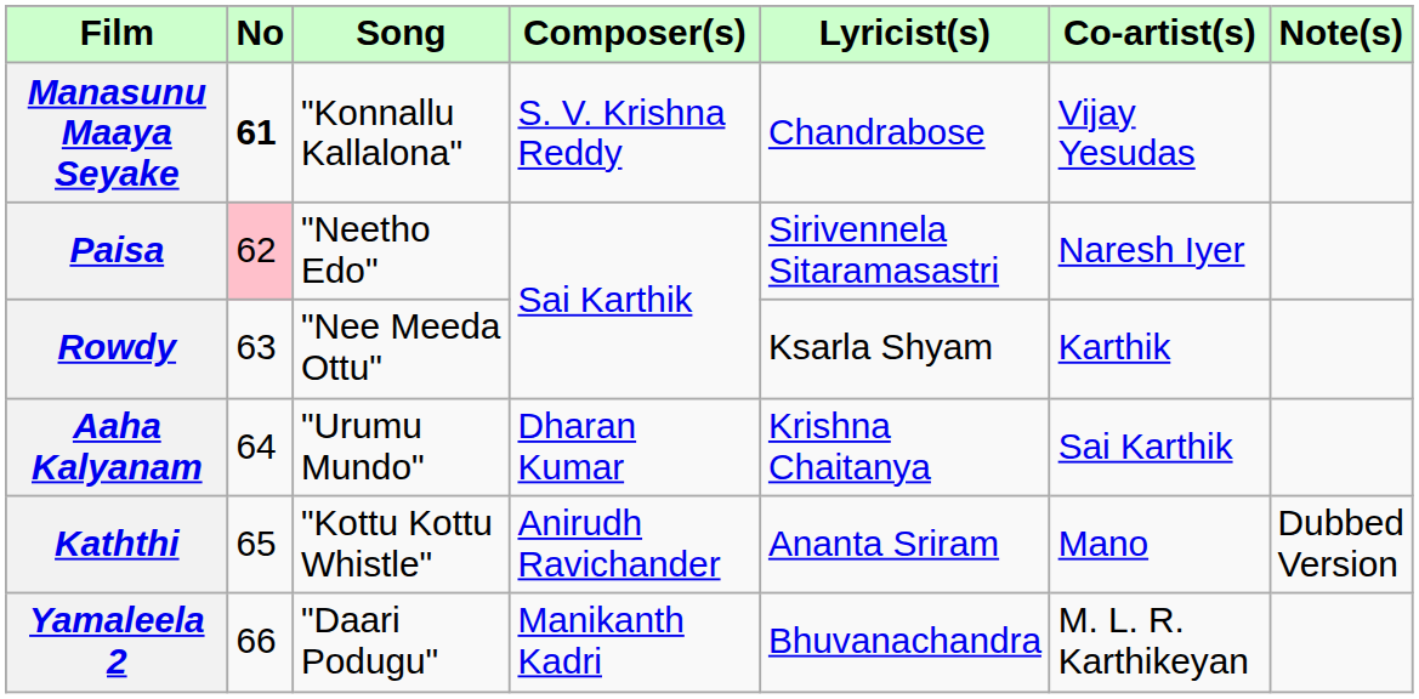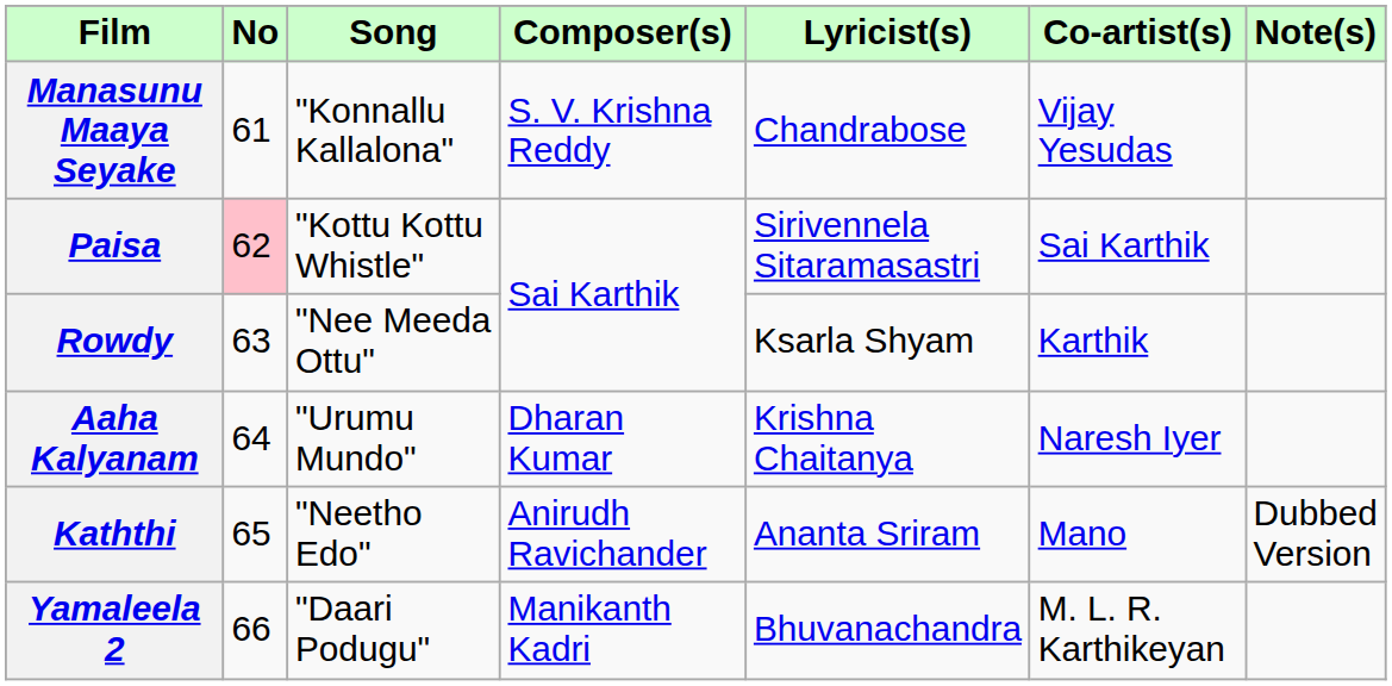Manasunu Maaya Seyake | No: bold -> normal
Paisa | Song: "Neetho Edo" -> "Kottu Kottu Whistle"
Paisa | Co-artist(s): Naresh Iyer -> Sai Karthik
Aaha Kalyanam | Co-artist(s): Sai Karthik -> Naresh Iyer
Kaththi | Song: "Kottu Kottu Whistle" -> "Neetho Edo"
